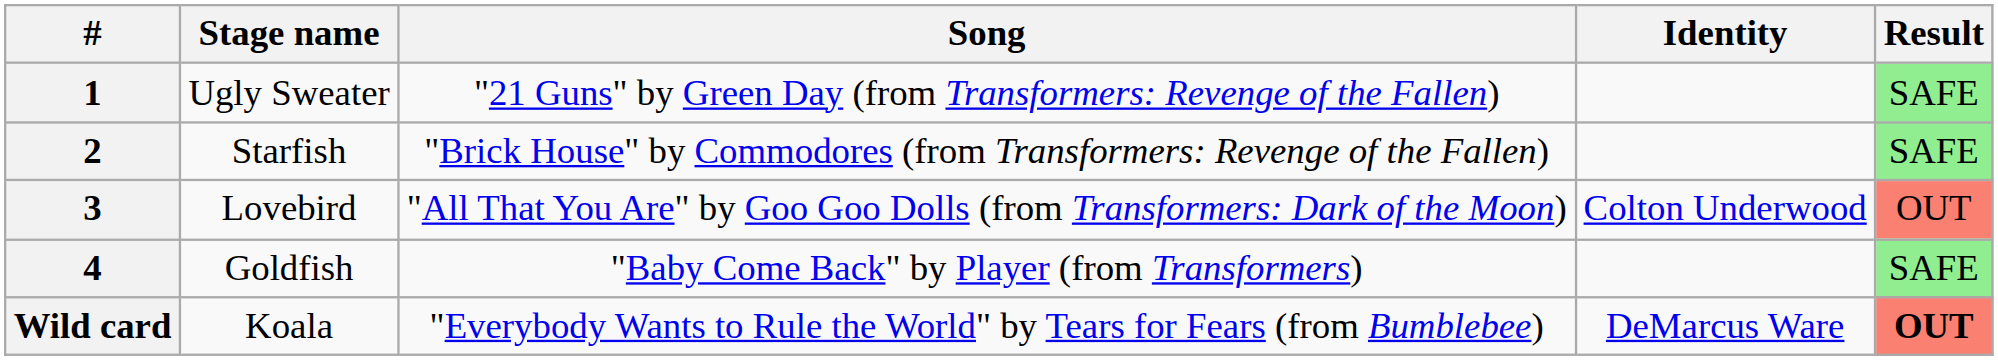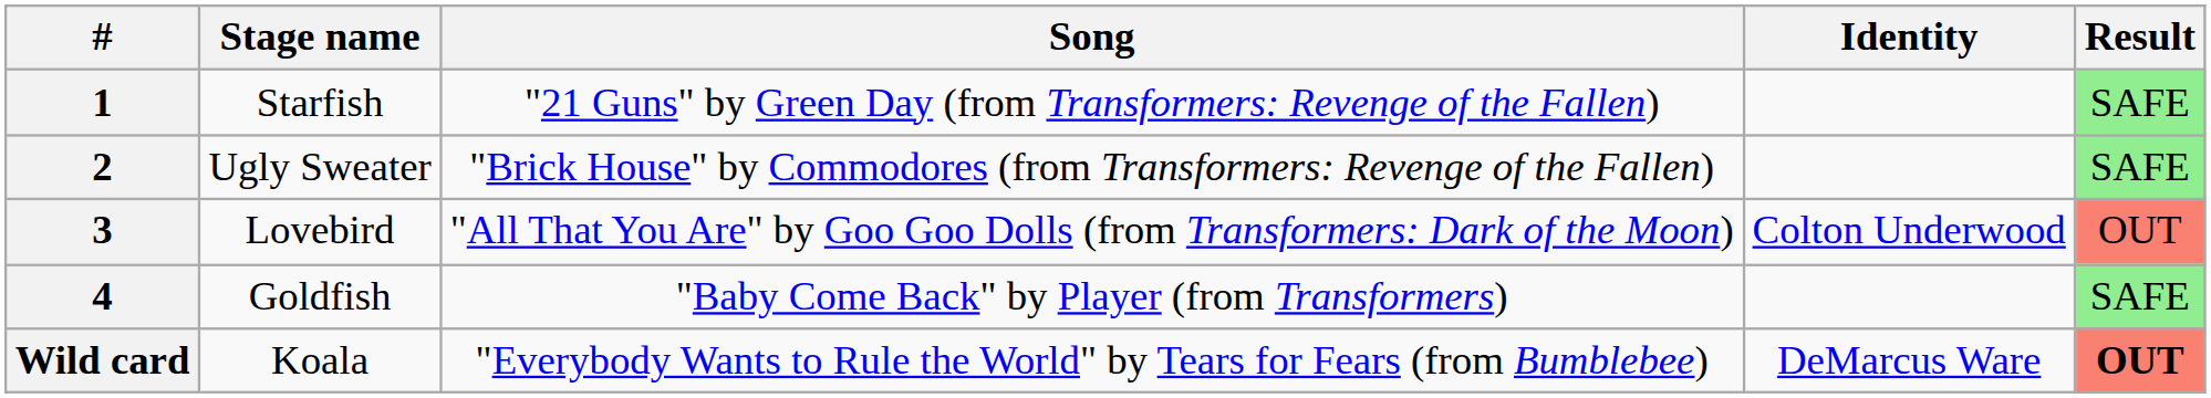1 | Stage name: Ugly Sweater -> Starfish
2 | Stage name: Starfish -> Ugly Sweater
